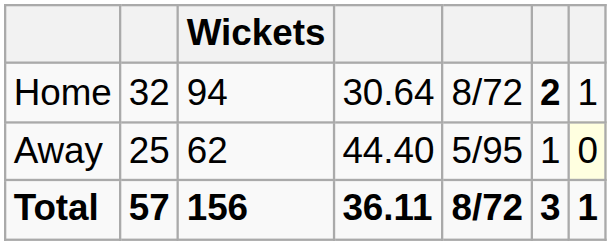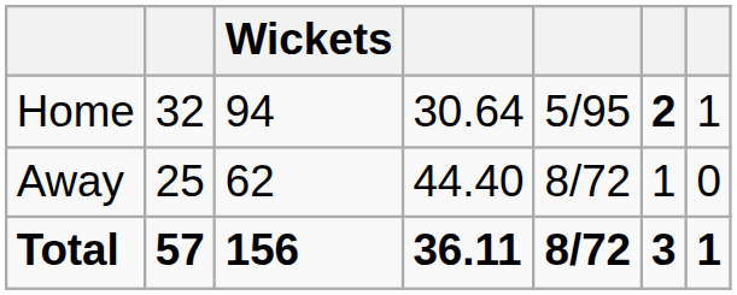Home | column 5: 8/72 -> 5/95
Away | column 5: 5/95 -> 8/72
Away | column 7: lightyellow background -> no background
